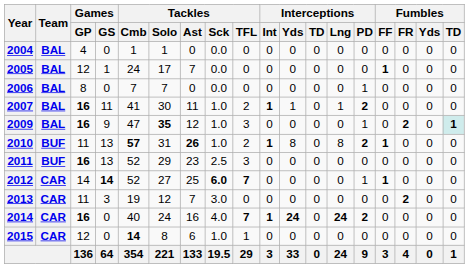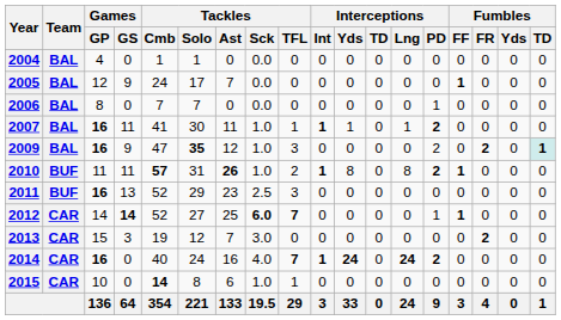2005 | Games / GS: 1 -> 9
2007 | Tackles / TFL: 2 -> 1
2009 | Interceptions / PD: 1 -> 2
2010 | Games / GS: 13 -> 11
2013 | Games / GP: 11 -> 15
2015 | Games / GP: 12 -> 10
